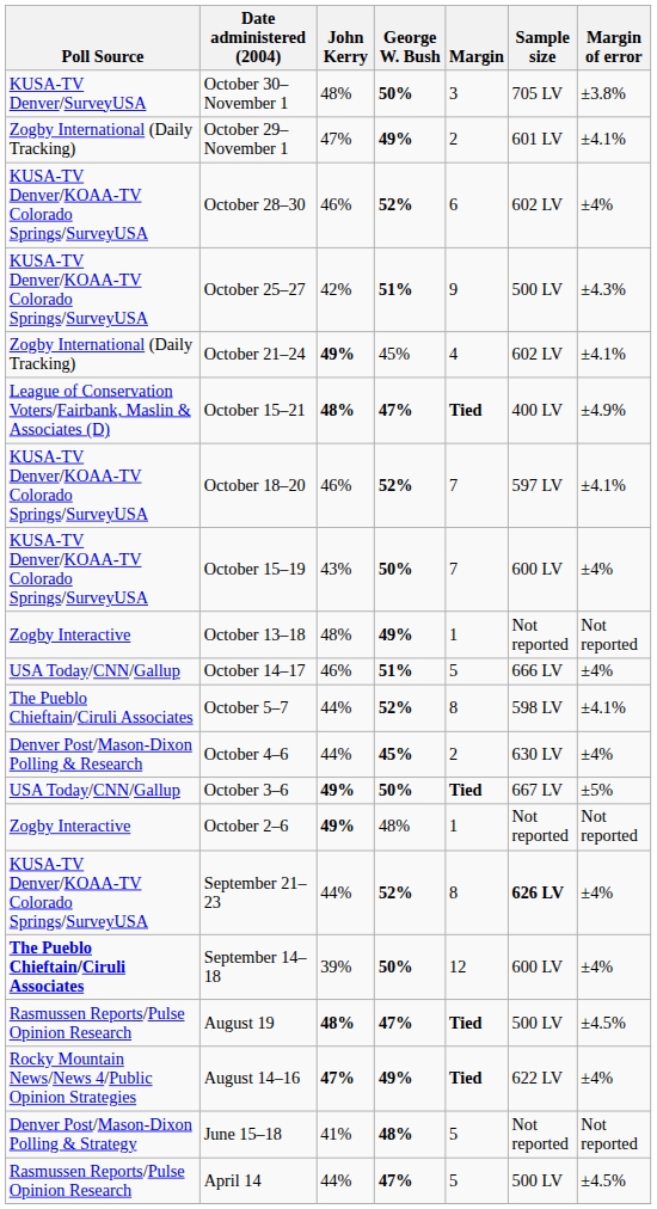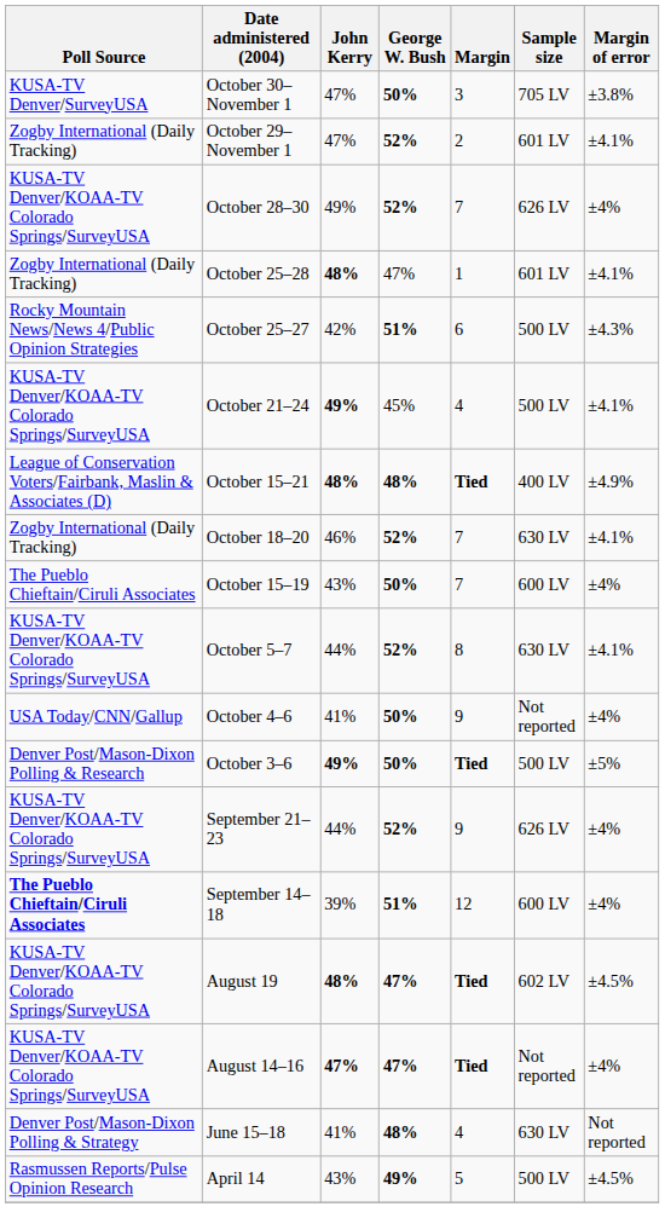October 30–November 1 | John Kerry: 48% -> 47%
October 29–November 1 | George W. Bush: 49% -> 52%
October 28–30 | John Kerry: 46% -> 49%
October 28–30 | Margin: 6 -> 7
October 28–30 | Sample size: 602 LV -> 626 LV
+ row: Zogby International (Daily Tracking) | October 25–28 | 48% | 47% | 1 | 601 LV | ±4.1%
October 25–27 | Poll Source: KUSA-TV Denver/KOAA-TV Colorado Springs/SurveyUSA -> Rocky Mountain News/News 4/Public Opinion Strategies
October 25–27 | Margin: 9 -> 6
October 21–24 | Poll Source: Zogby International (Daily Tracking) -> KUSA-TV Denver/KOAA-TV Colorado Springs/SurveyUSA
October 21–24 | Sample size: 602 LV -> 500 LV
October 15–21 | George W. Bush: 47% -> 48%
October 18–20 | Poll Source: KUSA-TV Denver/KOAA-TV Colorado Springs/SurveyUSA -> Zogby International (Daily Tracking)
October 18–20 | Sample size: 597 LV -> 630 LV
October 15–19 | Poll Source: KUSA-TV Denver/KOAA-TV Colorado Springs/SurveyUSA -> The Pueblo Chieftain/Ciruli Associates
- row: Zogby Interactive | October 13–18 | 48% | 49% | 1 | Not reported | Not reported
- row: USA Today/CNN/Gallup | October 14–17 | 46% | 51% | 5 | 666 LV | ±4%
October 5–7 | Poll Source: The Pueblo Chieftain/Ciruli Associates -> KUSA-TV Denver/KOAA-TV Colorado Springs/SurveyUSA
October 5–7 | Sample size: 598 LV -> 630 LV
October 4–6 | Poll Source: Denver Post/Mason-Dixon Polling & Research -> USA Today/CNN/Gallup
October 4–6 | John Kerry: 44% -> 41%
October 4–6 | George W. Bush: 45% -> 50%
October 4–6 | Margin: 2 -> 9
October 4–6 | Sample size: 630 LV -> Not reported
October 3–6 | Poll Source: USA Today/CNN/Gallup -> Denver Post/Mason-Dixon Polling & Research
October 3–6 | Sample size: 667 LV -> 500 LV
- row: Zogby Interactive | October 2–6 | 49% | 48% | 1 | Not reported | Not reported
September 21–23 | Margin: 8 -> 9
September 21–23 | Sample size: bold -> normal
September 14–18 | George W. Bush: 50% -> 51%
August 19 | Poll Source: Rasmussen Reports/Pulse Opinion Research -> KUSA-TV Denver/KOAA-TV Colorado Springs/SurveyUSA
August 19 | Sample size: 500 LV -> 602 LV
August 14–16 | Poll Source: Rocky Mountain News/News 4/Public Opinion Strategies -> KUSA-TV Denver/KOAA-TV Colorado Springs/SurveyUSA
August 14–16 | George W. Bush: 49% -> 47%
August 14–16 | Sample size: 622 LV -> Not reported
June 15–18 | Margin: 5 -> 4
June 15–18 | Sample size: Not reported -> 630 LV
April 14 | John Kerry: 44% -> 43%
April 14 | George W. Bush: 47% -> 49%
